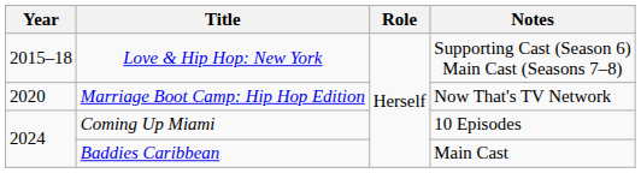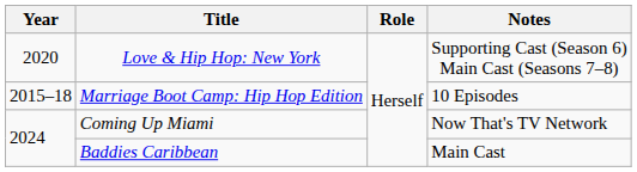Love & Hip Hop: New York | Year: 2015–18 -> 2020
Marriage Boot Camp: Hip Hop Edition | Year: 2020 -> 2015–18
Marriage Boot Camp: Hip Hop Edition | Notes: Now That's TV Network -> 10 Episodes
Coming Up Miami | Notes: 10 Episodes -> Now That's TV Network
